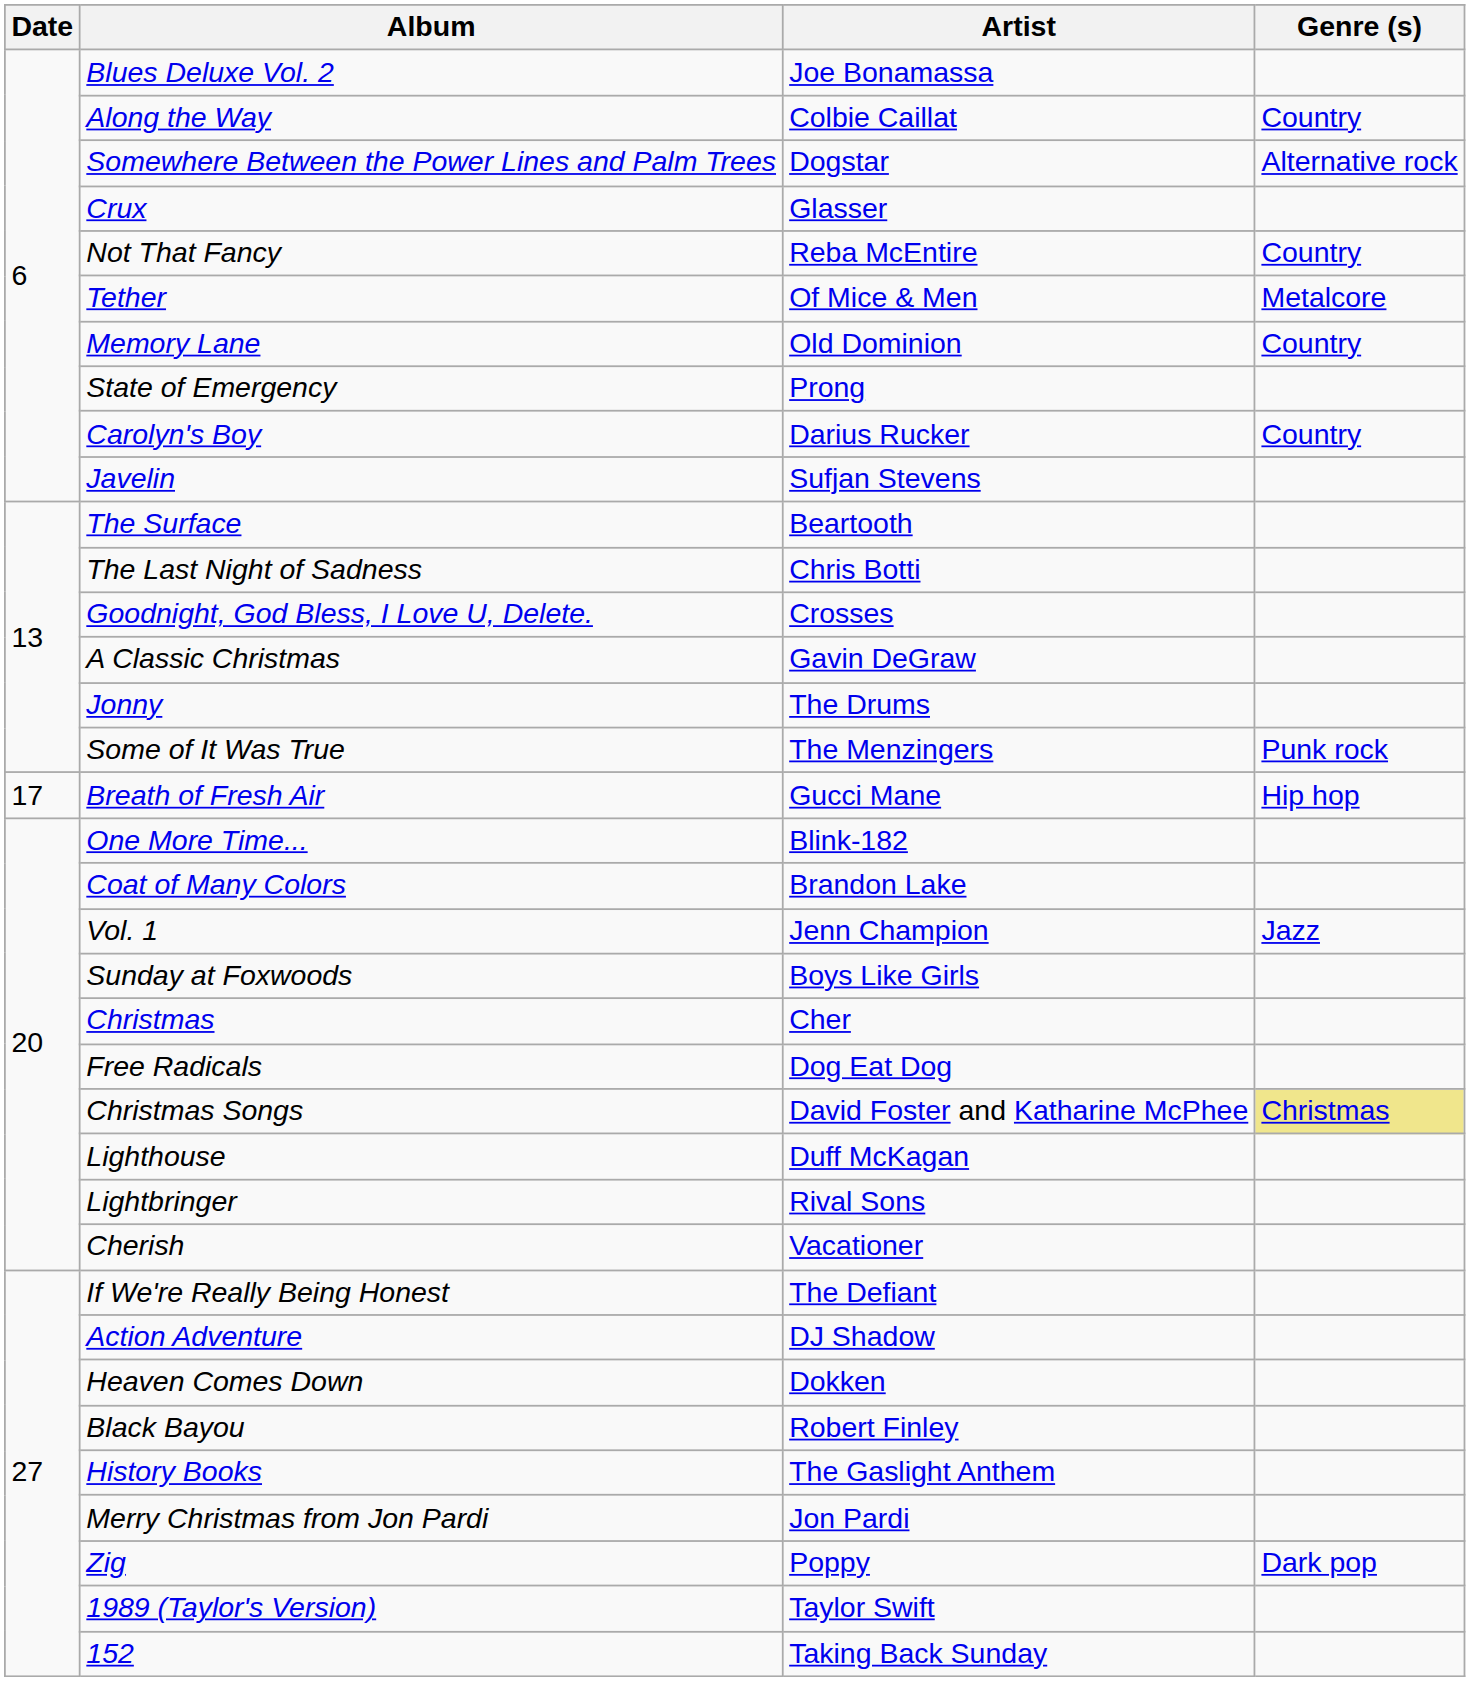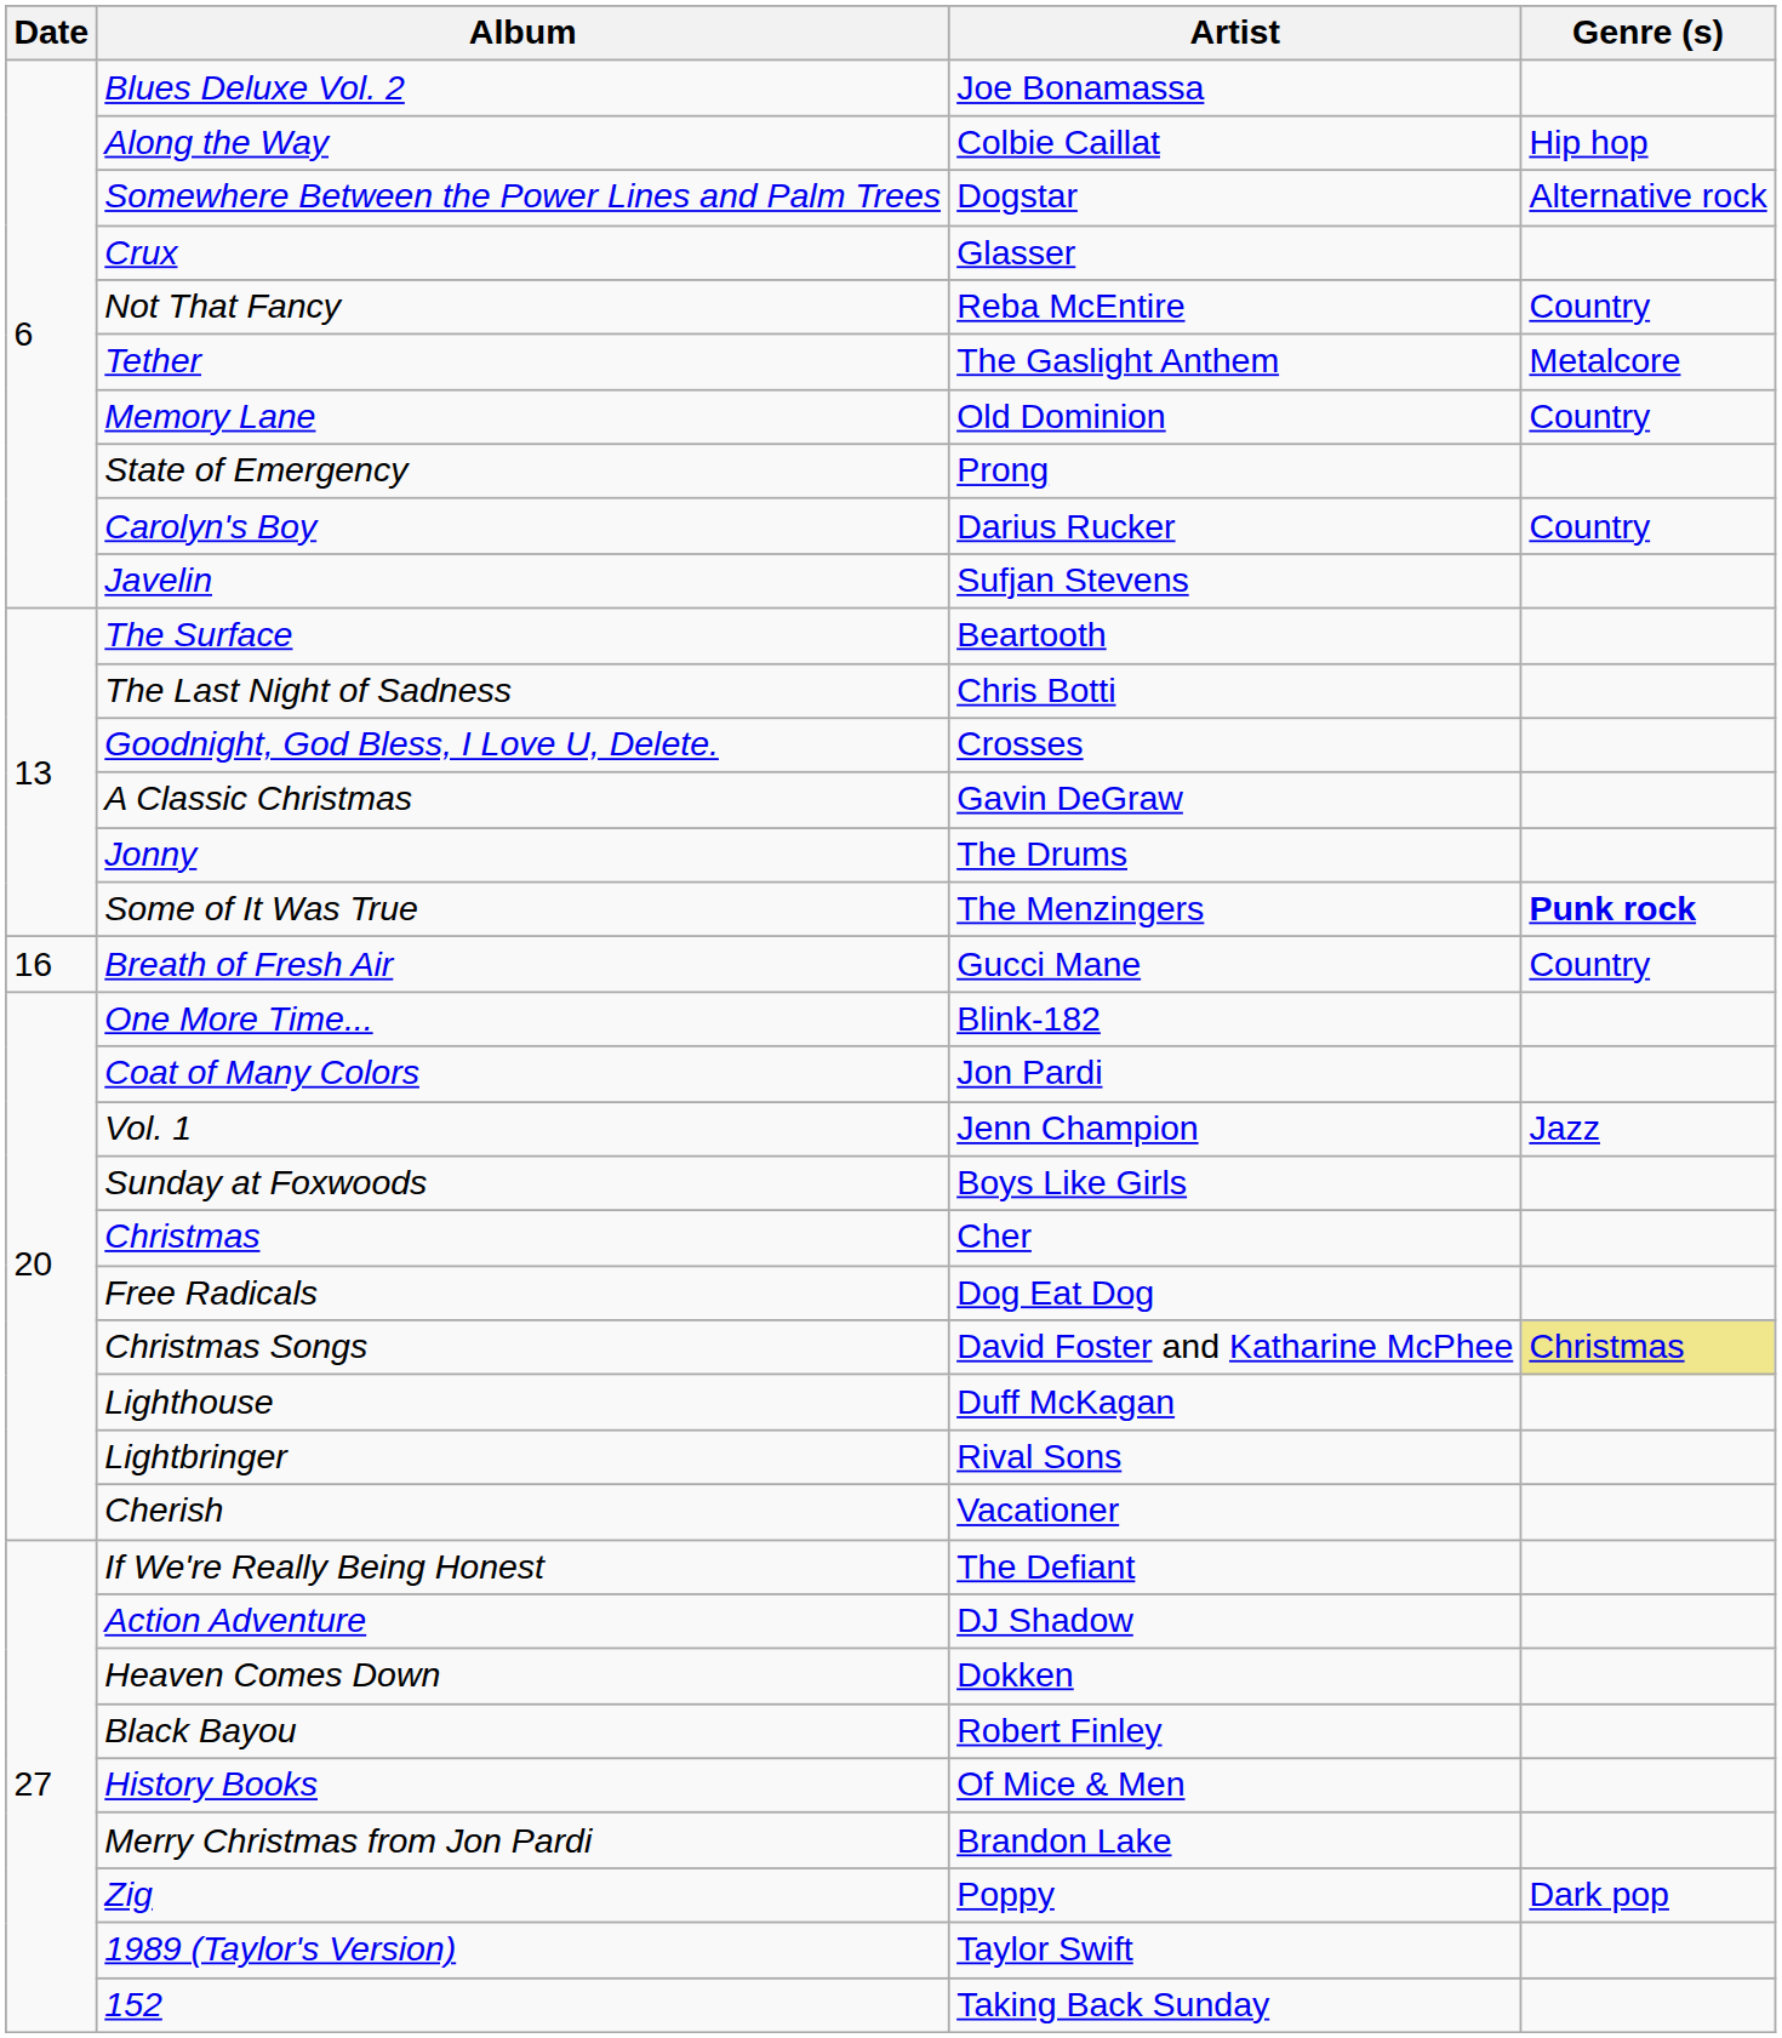Along the Way | Genre (s): Country -> Hip hop
Tether | Artist: Of Mice & Men -> The Gaslight Anthem
Some of It Was True | Genre (s): normal -> bold
Breath of Fresh Air | Date: 17 -> 16
Breath of Fresh Air | Genre (s): Hip hop -> Country
Coat of Many Colors | Artist: Brandon Lake -> Jon Pardi
History Books | Artist: The Gaslight Anthem -> Of Mice & Men
Merry Christmas from Jon Pardi | Artist: Jon Pardi -> Brandon Lake
